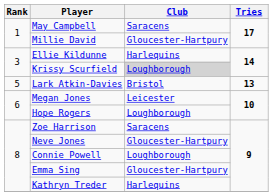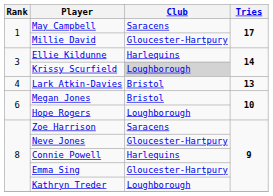Lark Atkin-Davies | Rank: 5 -> 4
Megan Jones | Club: Leicester -> Bristol
Connie Powell | Club: Loughborough -> Harlequins
Kathryn Treder | Club: Harlequins -> Loughborough
